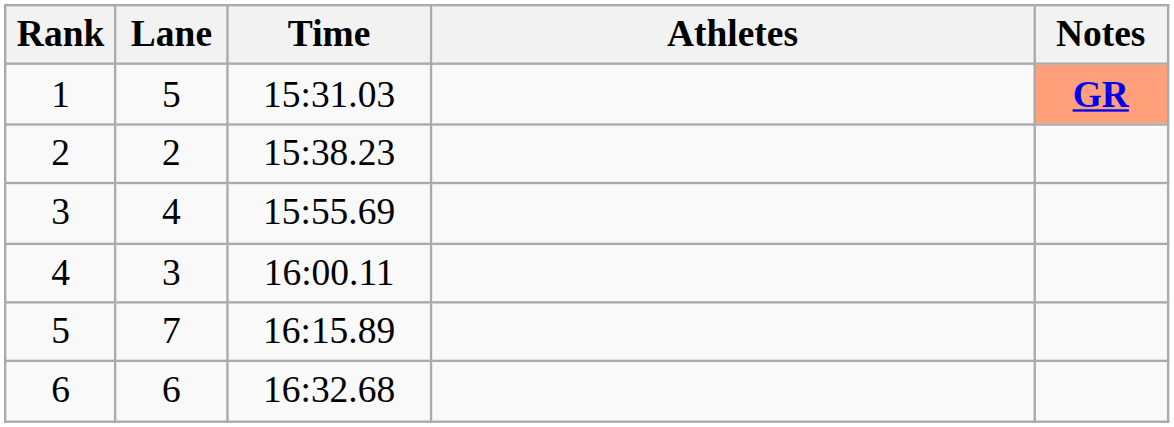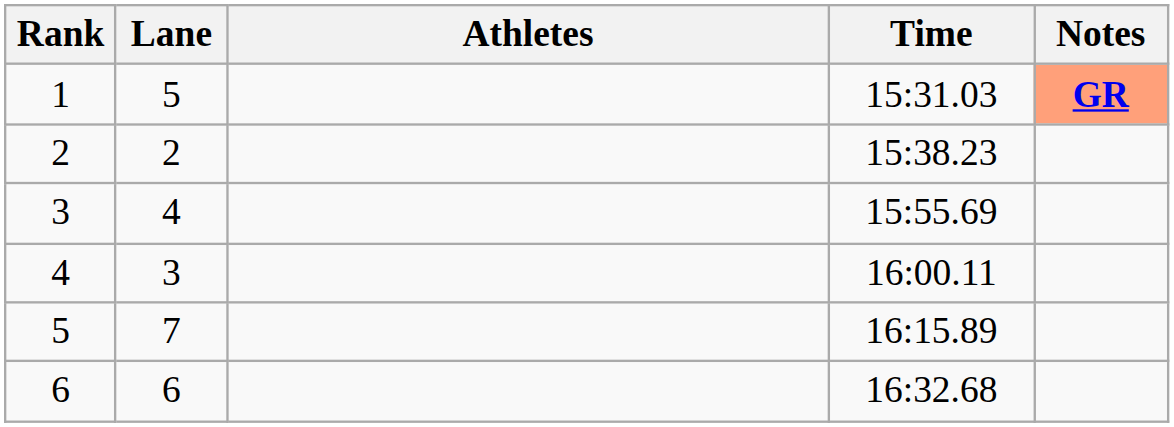columns swapped: Athletes <-> Time
